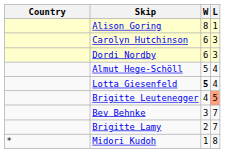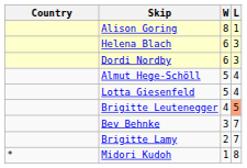- row: Carolyn Hutchinson | 6 | 3
+ row: Helena Blach | 6 | 3
Lotta Giesenfeld | W: bold -> normal
